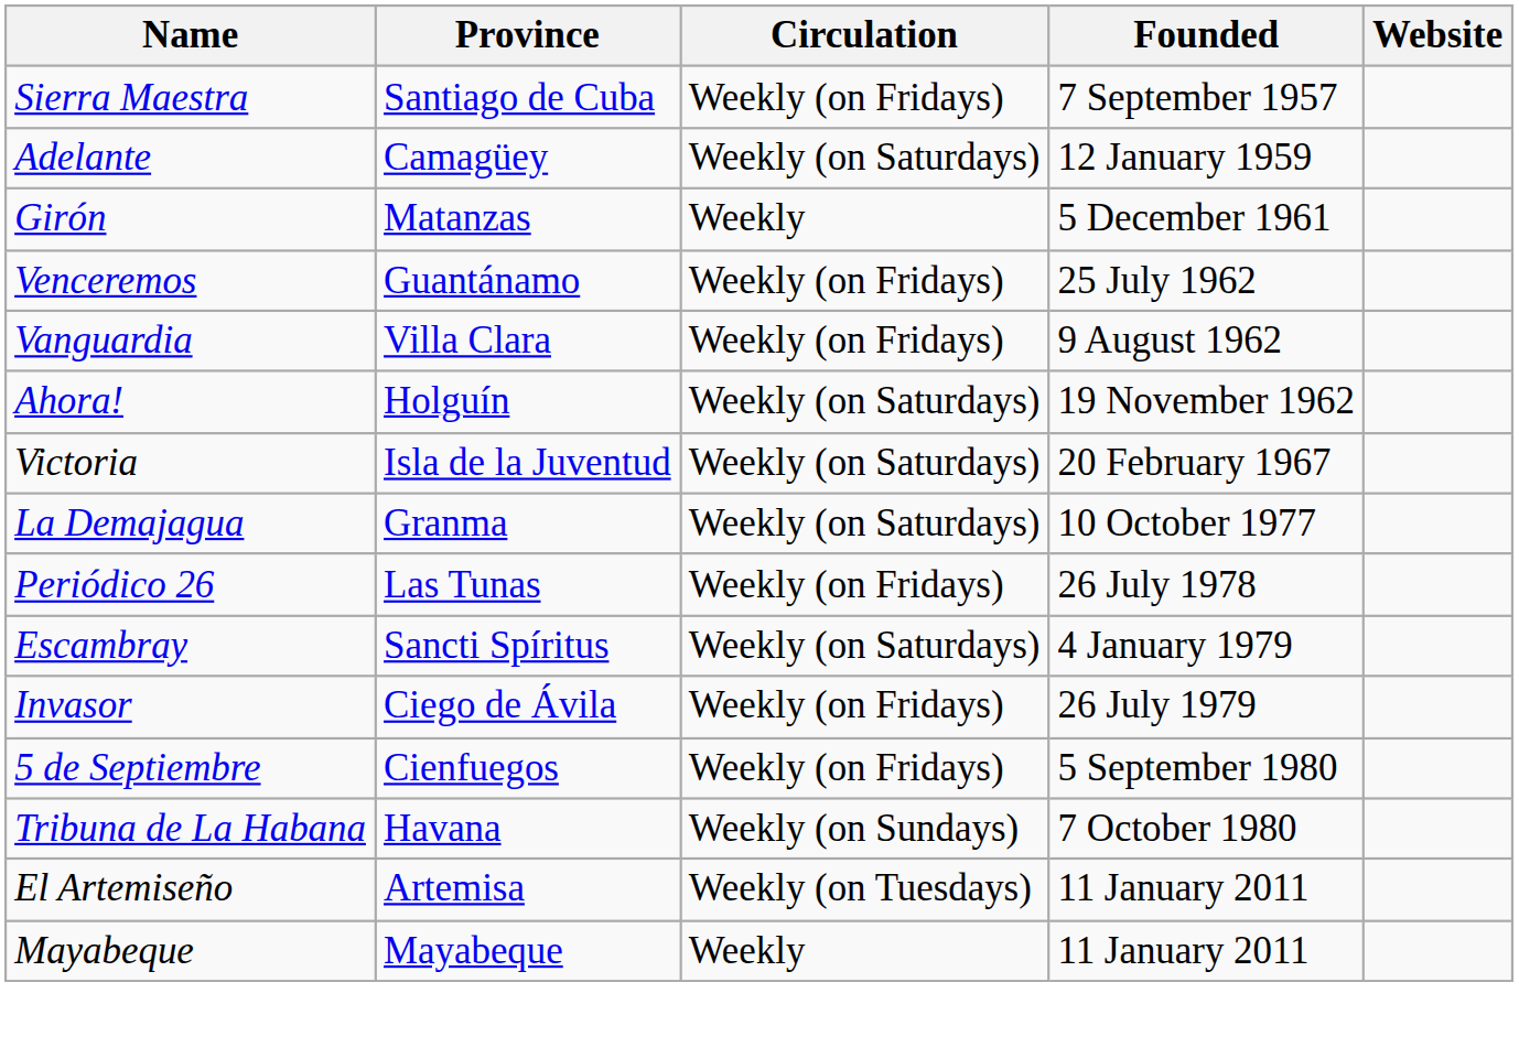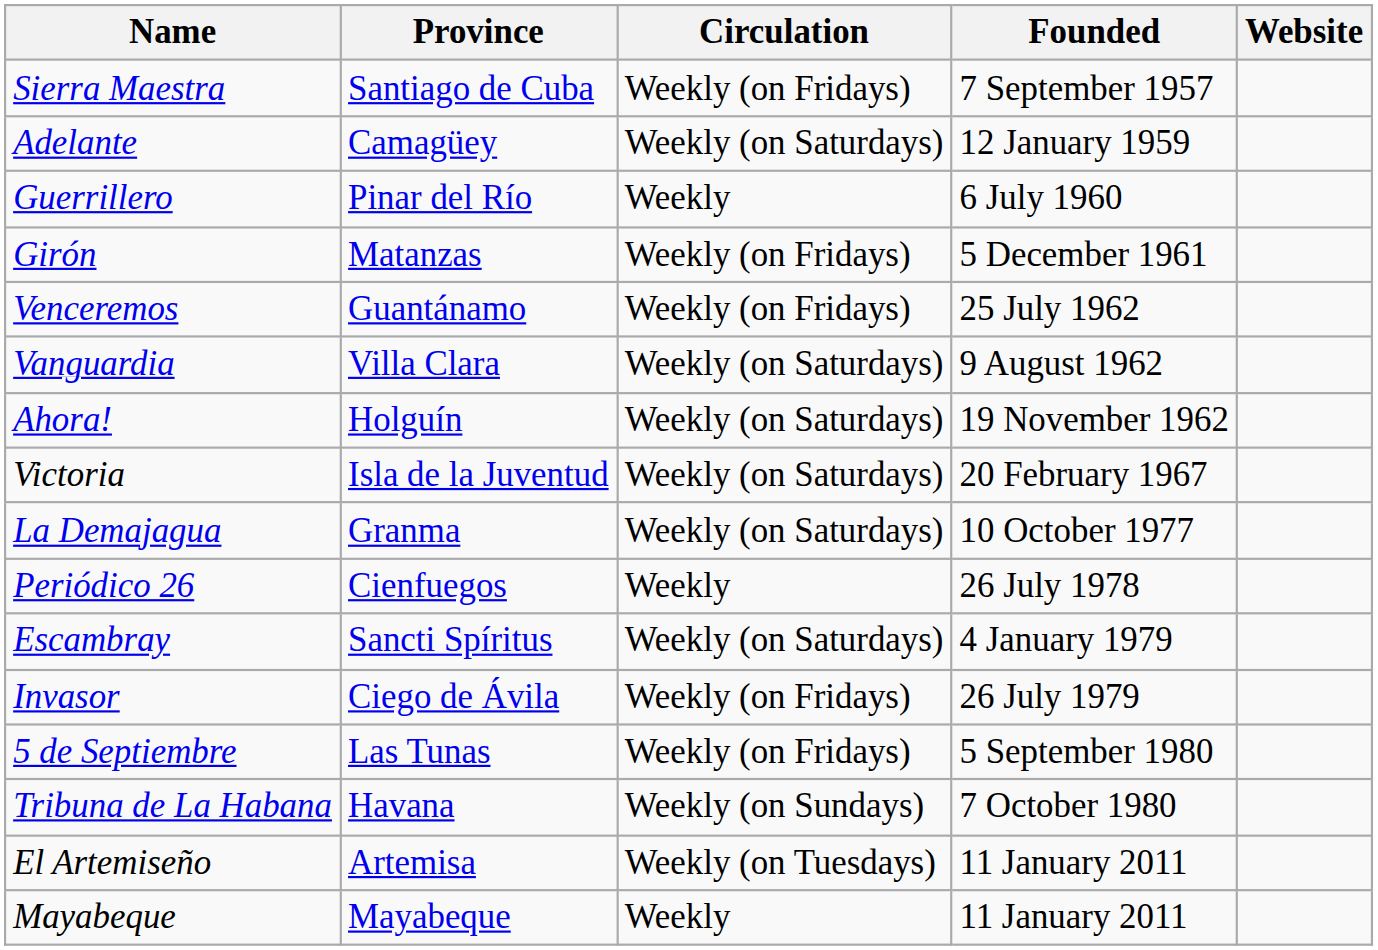+ row: Guerrillero | Pinar del Río | Weekly | 6 July 1960
Girón | Circulation: Weekly -> Weekly (on Fridays)
Vanguardia | Circulation: Weekly (on Fridays) -> Weekly (on Saturdays)
Periódico 26 | Province: Las Tunas -> Cienfuegos
Periódico 26 | Circulation: Weekly (on Fridays) -> Weekly
5 de Septiembre | Province: Cienfuegos -> Las Tunas
